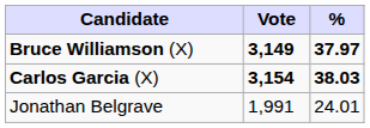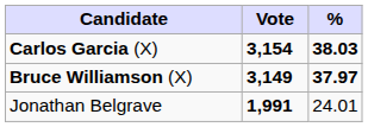rows swapped: Carlos Garcia (X) <-> Bruce Williamson (X)
Jonathan Belgrave | Vote: normal -> bold
